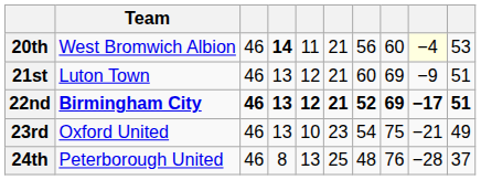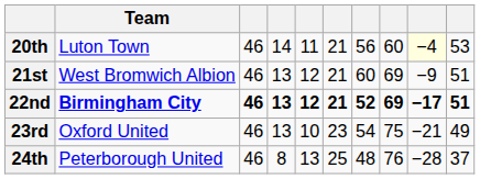20th | Team: West Bromwich Albion -> Luton Town
20th | column 4: bold -> normal
21st | Team: Luton Town -> West Bromwich Albion
